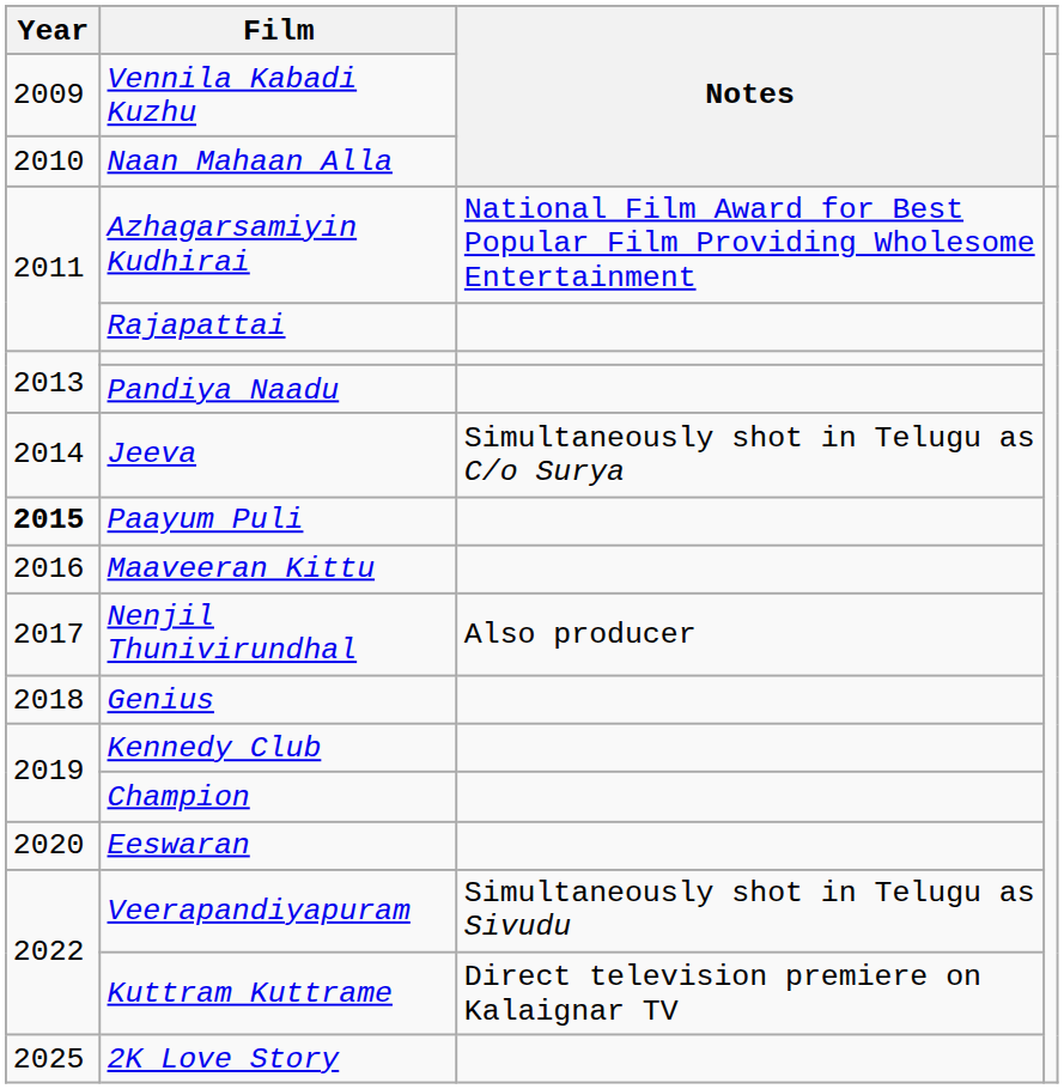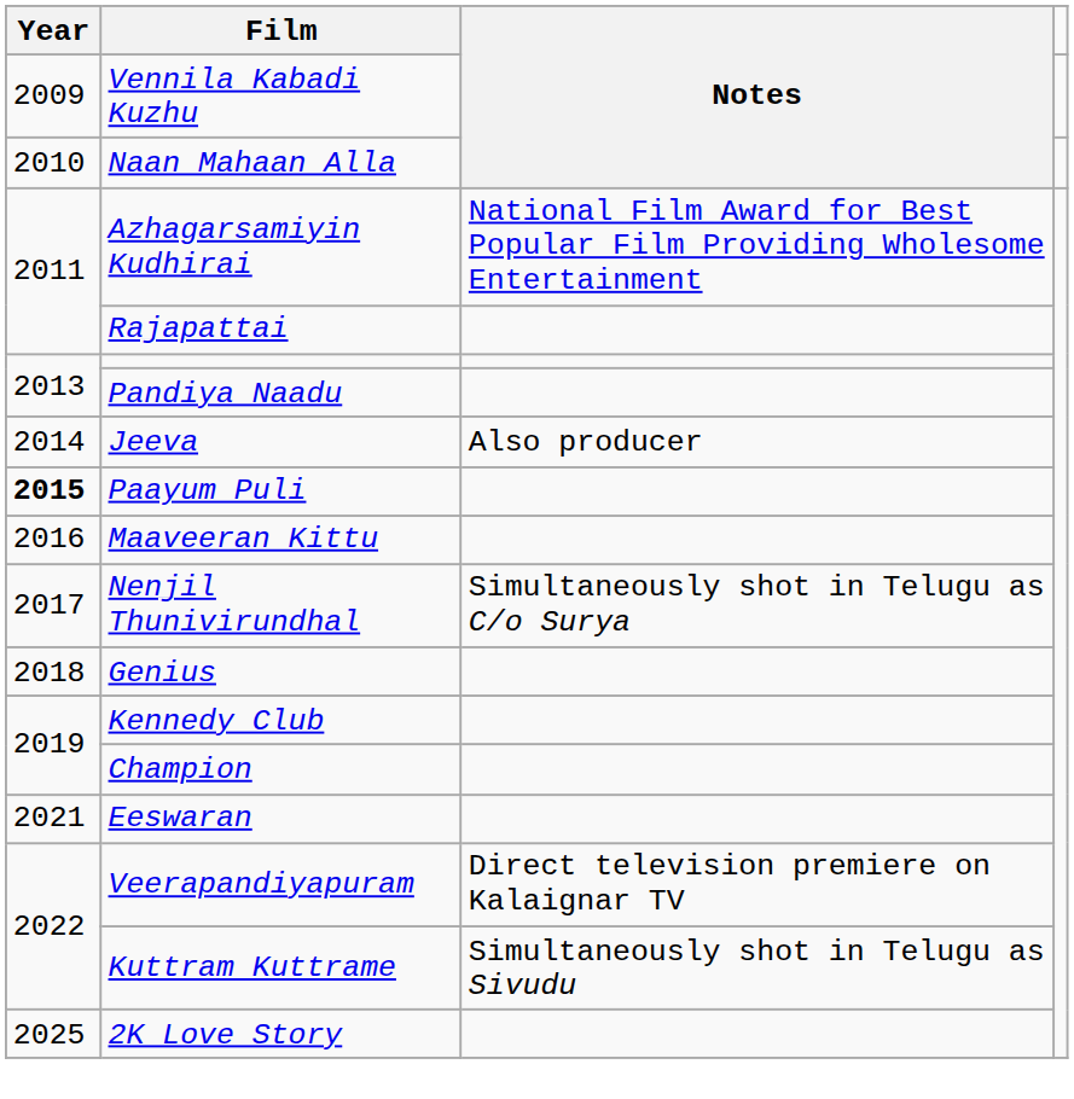Jeeva | Notes: Simultaneously shot in Telugu as C/o Surya -> Also producer
Nenjil Thunivirundhal | Notes: Also producer -> Simultaneously shot in Telugu as C/o Surya
Eeswaran | Year: 2020 -> 2021
Veerapandiyapuram | Notes: Simultaneously shot in Telugu as Sivudu -> Direct television premiere on Kalaignar TV
Kuttram Kuttrame | Notes: Direct television premiere on Kalaignar TV -> Simultaneously shot in Telugu as Sivudu
